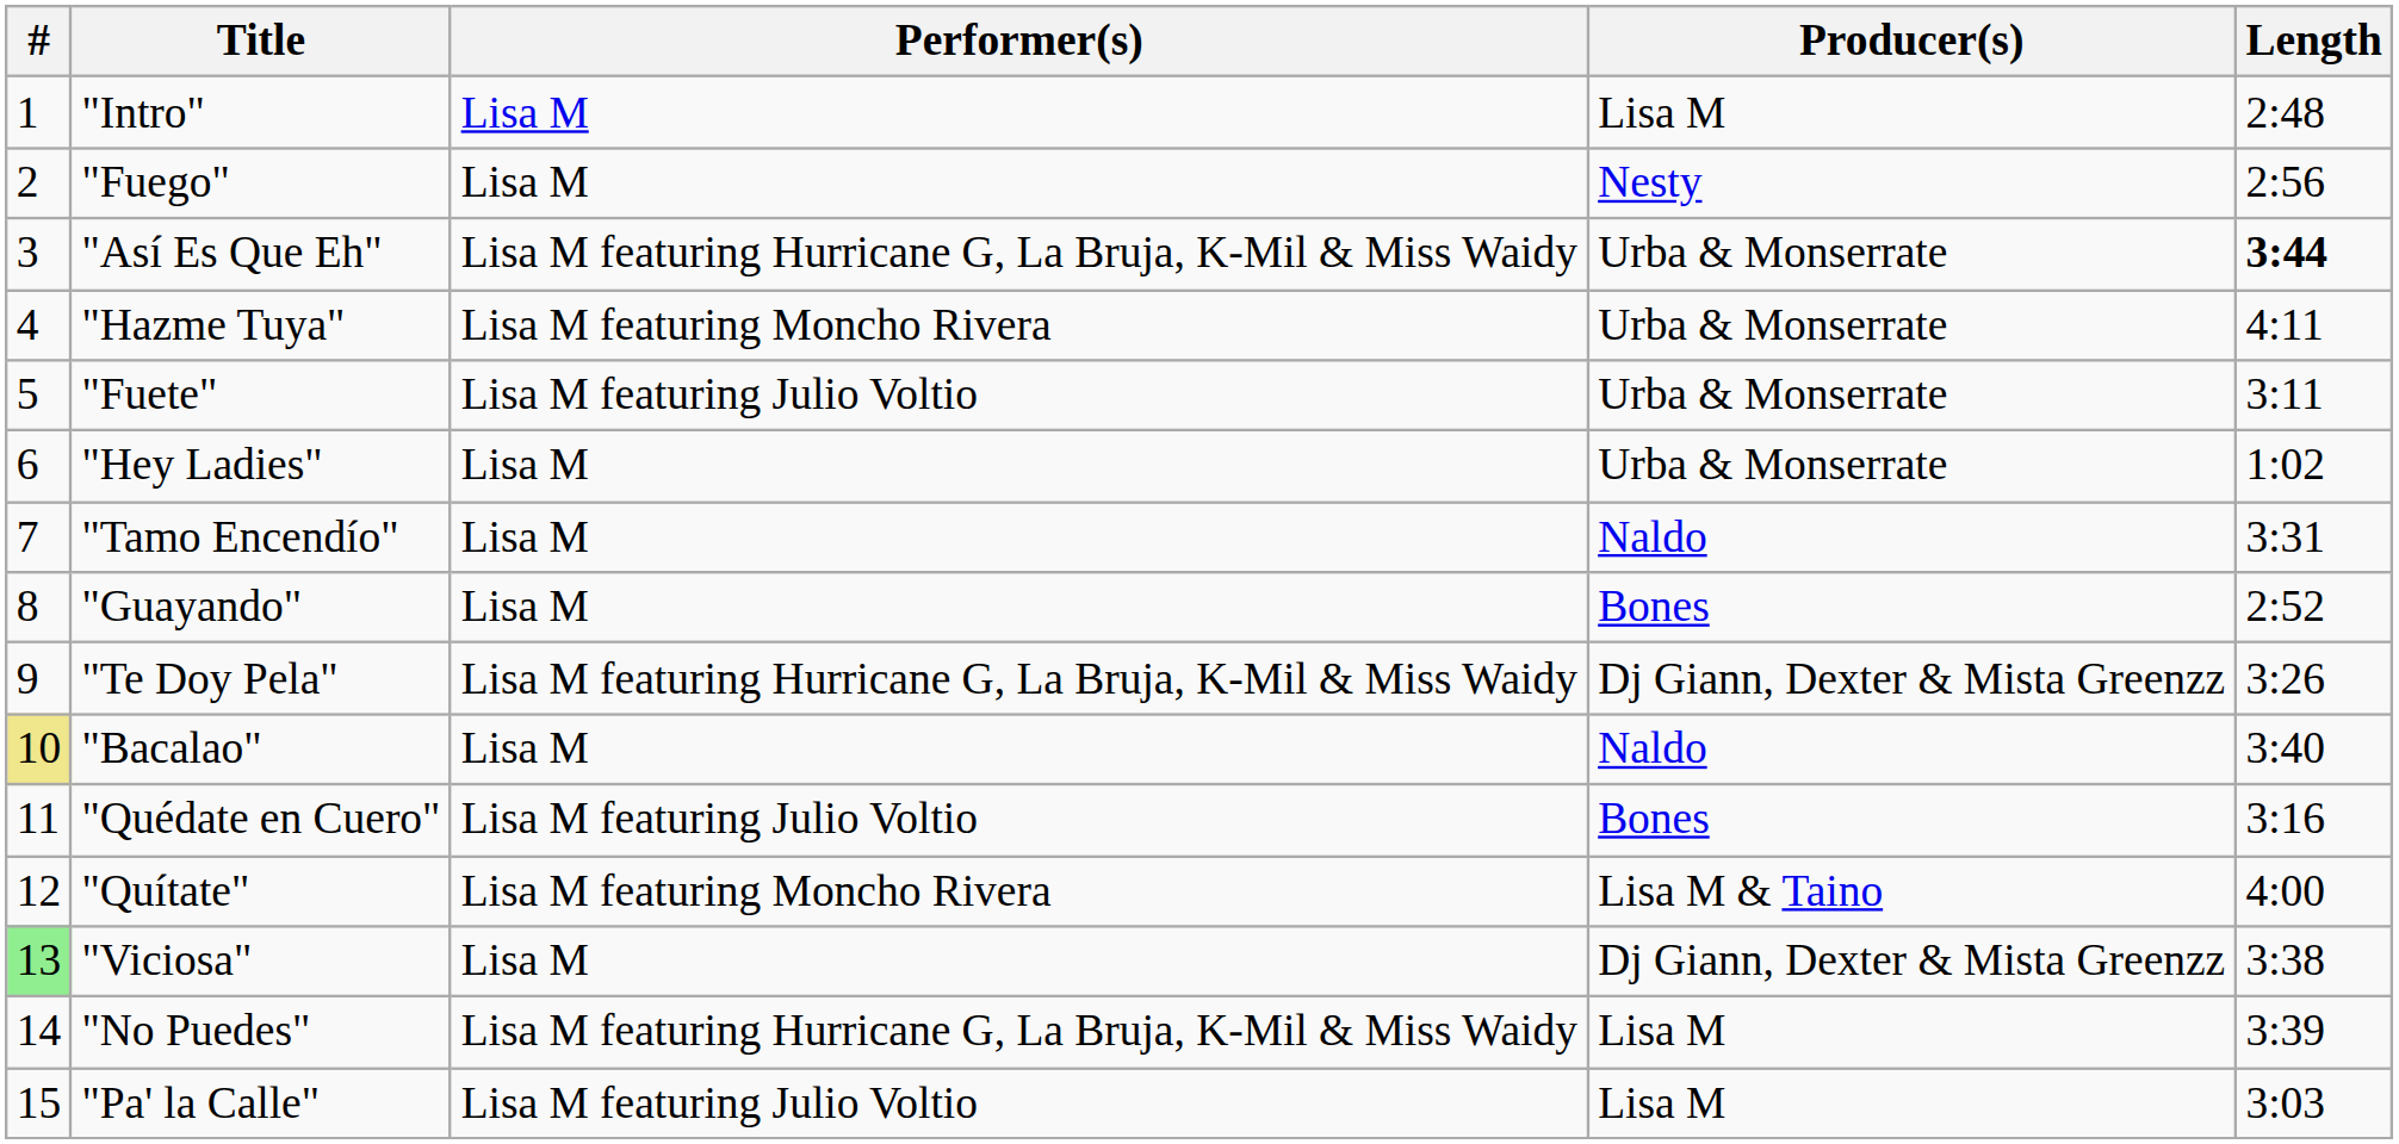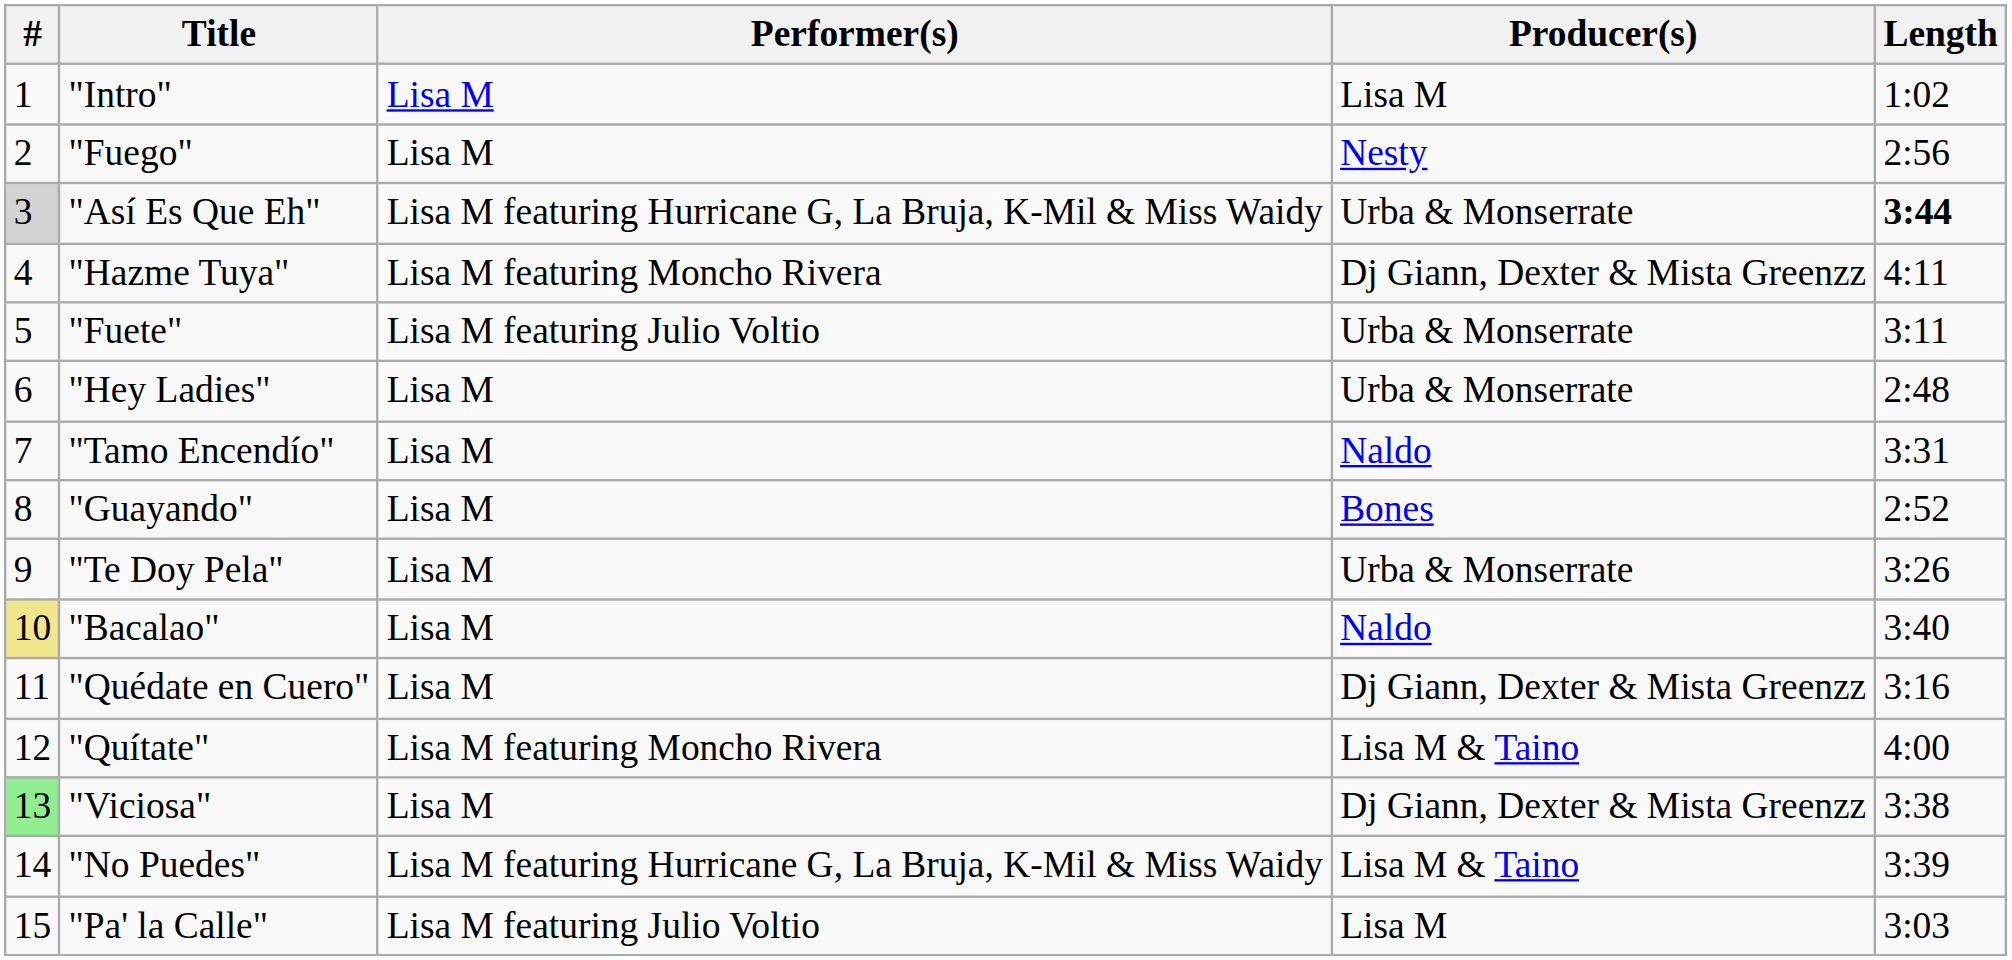"Intro" | Length: 2:48 -> 1:02
"Así Es Que Eh" | #: no background -> lightgrey background
"Hazme Tuya" | Producer(s): Urba & Monserrate -> Dj Giann, Dexter & Mista Greenzz
"Hey Ladies" | Length: 1:02 -> 2:48
"Te Doy Pela" | Performer(s): Lisa M featuring Hurricane G, La Bruja, K-Mil & Miss Waidy -> Lisa M
"Te Doy Pela" | Producer(s): Dj Giann, Dexter & Mista Greenzz -> Urba & Monserrate
"Quédate en Cuero" | Performer(s): Lisa M featuring Julio Voltio -> Lisa M
"Quédate en Cuero" | Producer(s): Bones -> Dj Giann, Dexter & Mista Greenzz
"No Puedes" | Producer(s): Lisa M -> Lisa M & Taino
